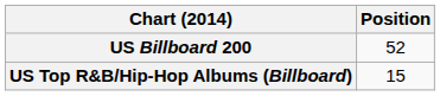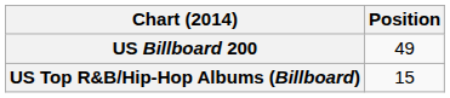US Billboard 200 | Position: 52 -> 49
